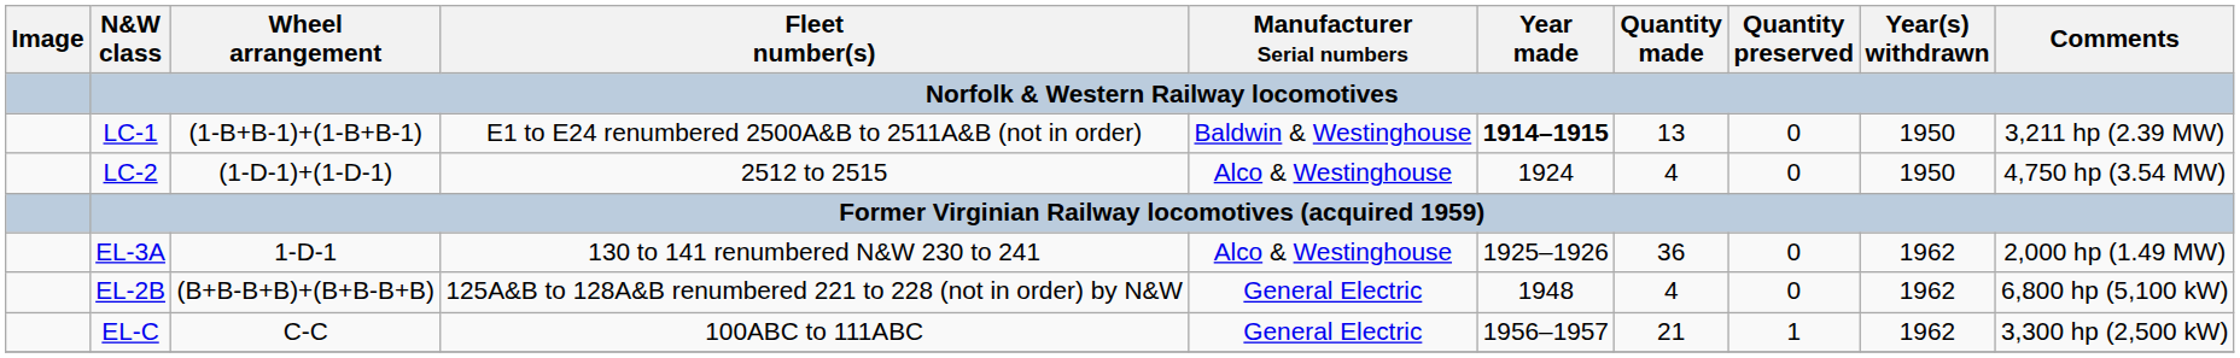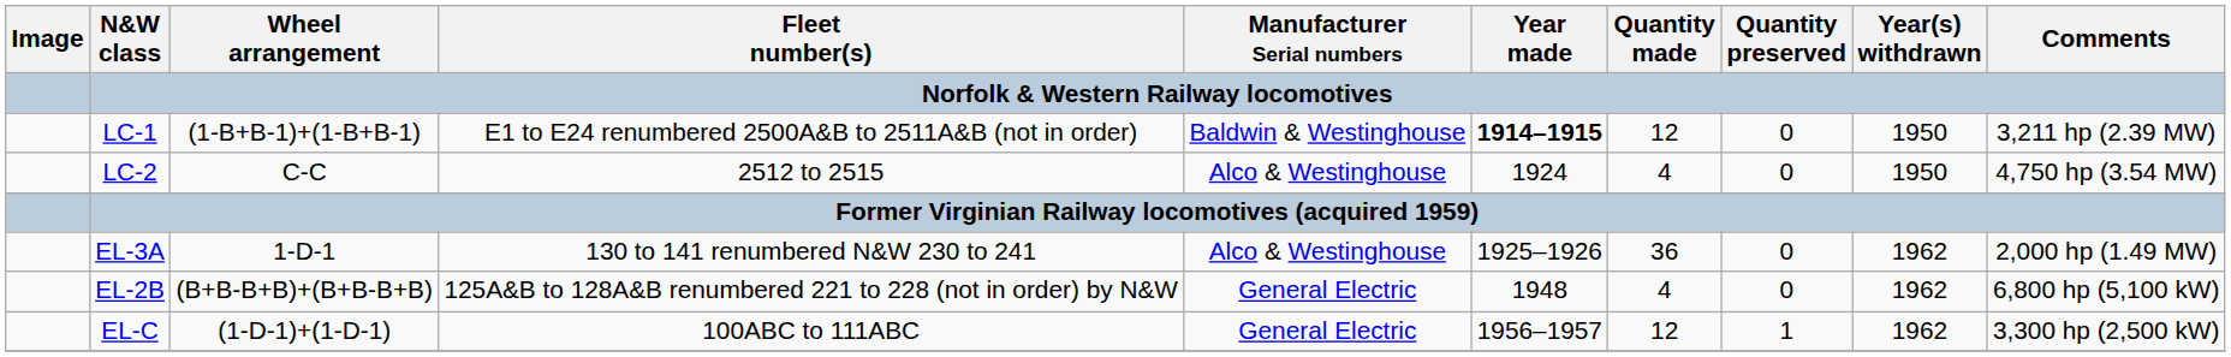LC-1 | Quantity made: 13 -> 12
LC-2 | Wheel arrangement: (1-D-1)+(1-D-1) -> C-C
EL-C | Wheel arrangement: C-C -> (1-D-1)+(1-D-1)
EL-C | Quantity made: 21 -> 12
